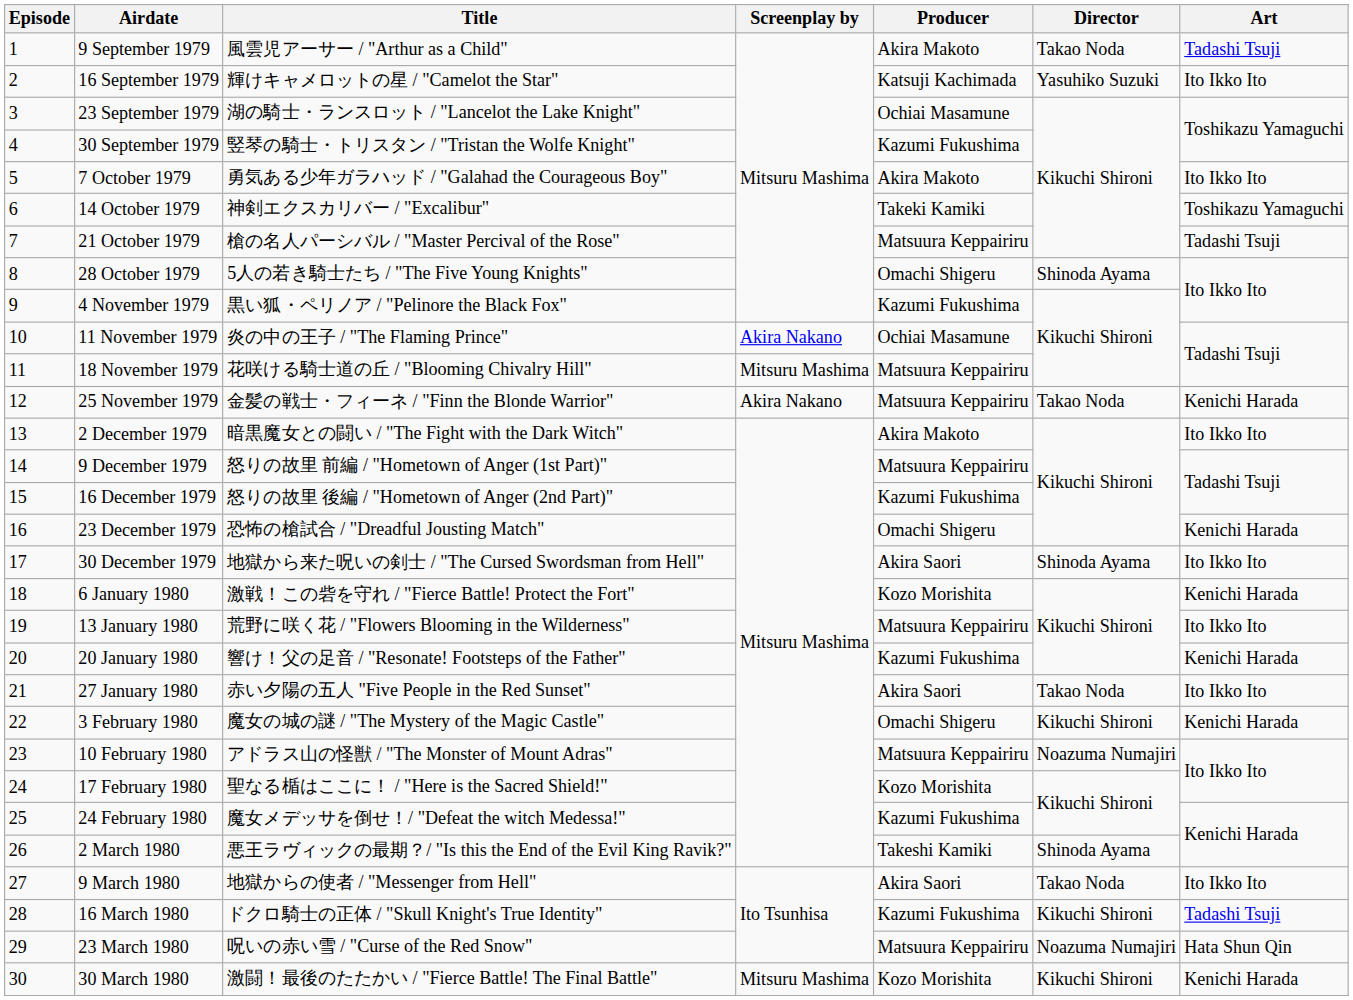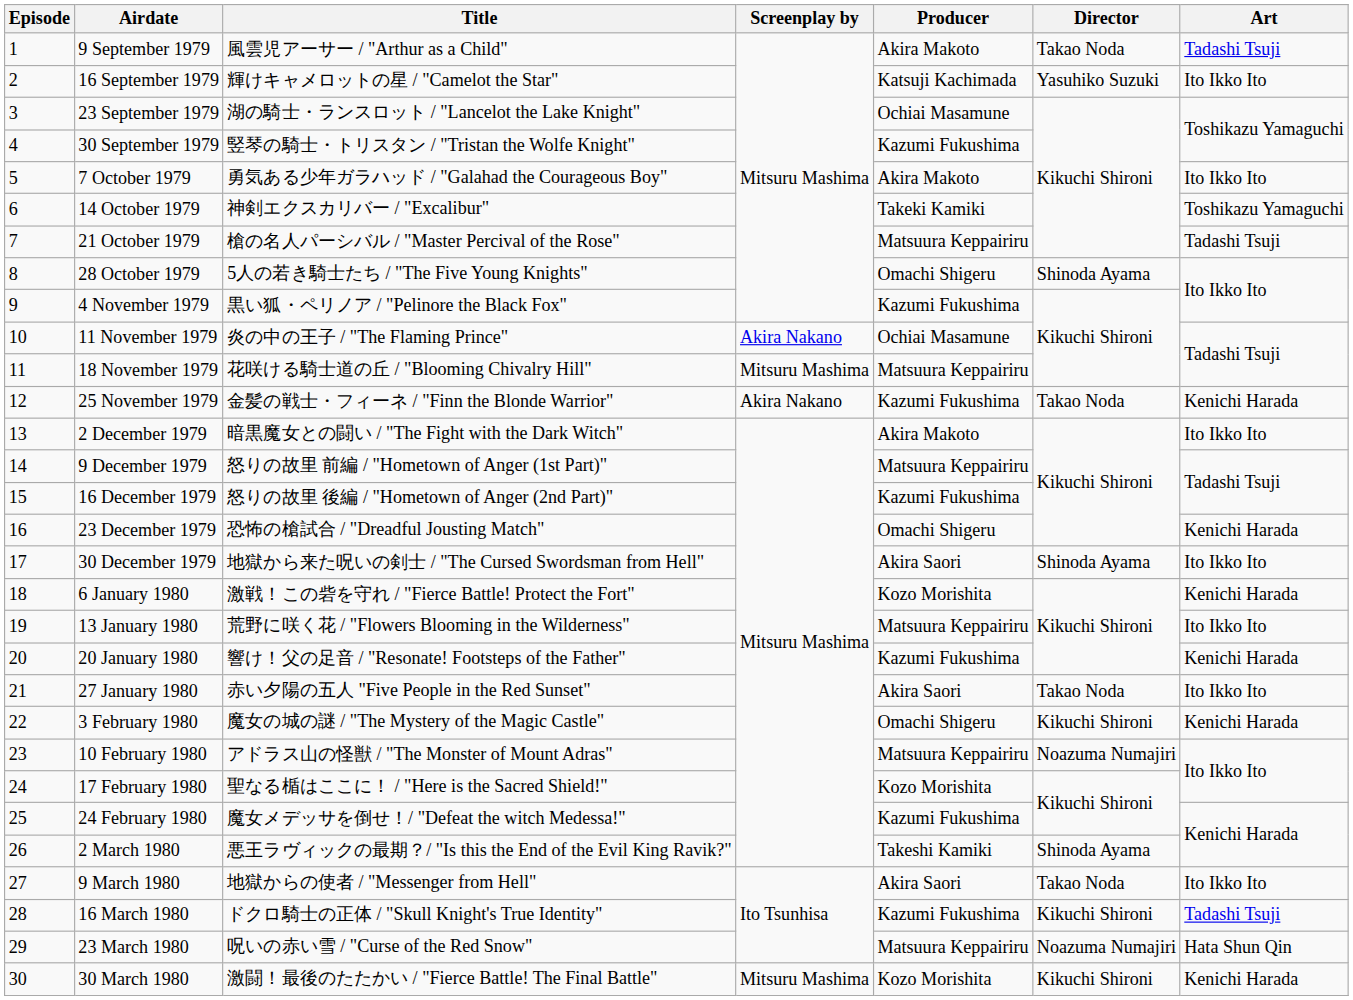25 November 1979 | Producer: Matsuura Keppairiru -> Kazumi Fukushima
